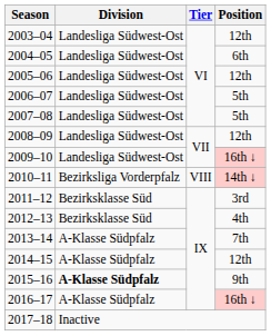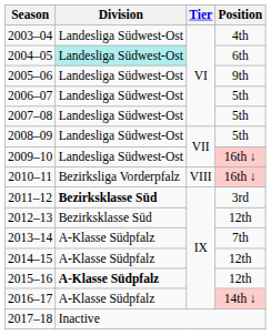2003–04 | Position: 12th -> 4th
2004–05 | Division: no background -> paleturquoise background
2005–06 | Position: 12th -> 9th
2008–09 | Position: 12th -> 5th
2010–11 | Position: 14th ↓ -> 16th ↓
2011–12 | Division: normal -> bold
2012–13 | Position: 4th -> 12th
2015–16 | Position: 9th -> 12th
2016–17 | Position: 16th ↓ -> 14th ↓
